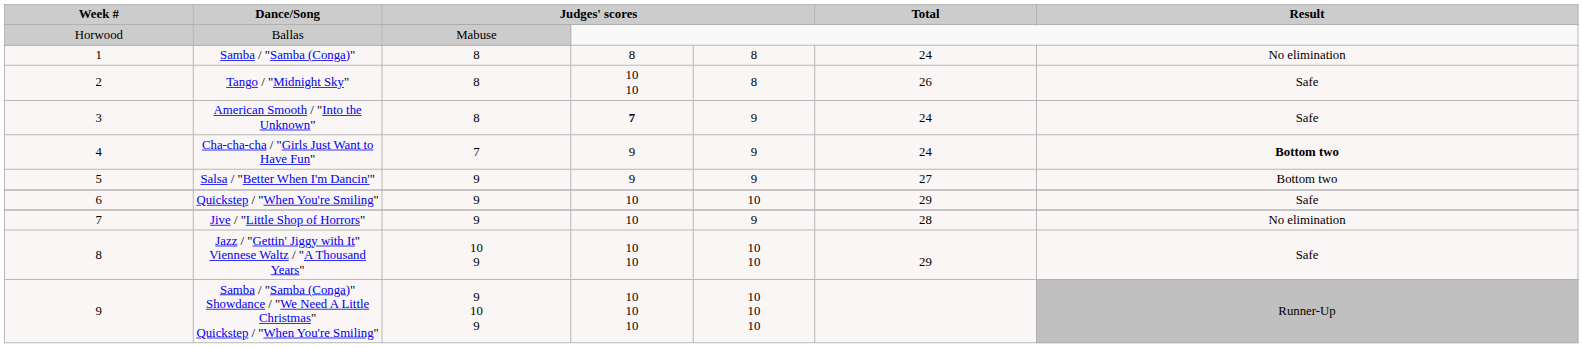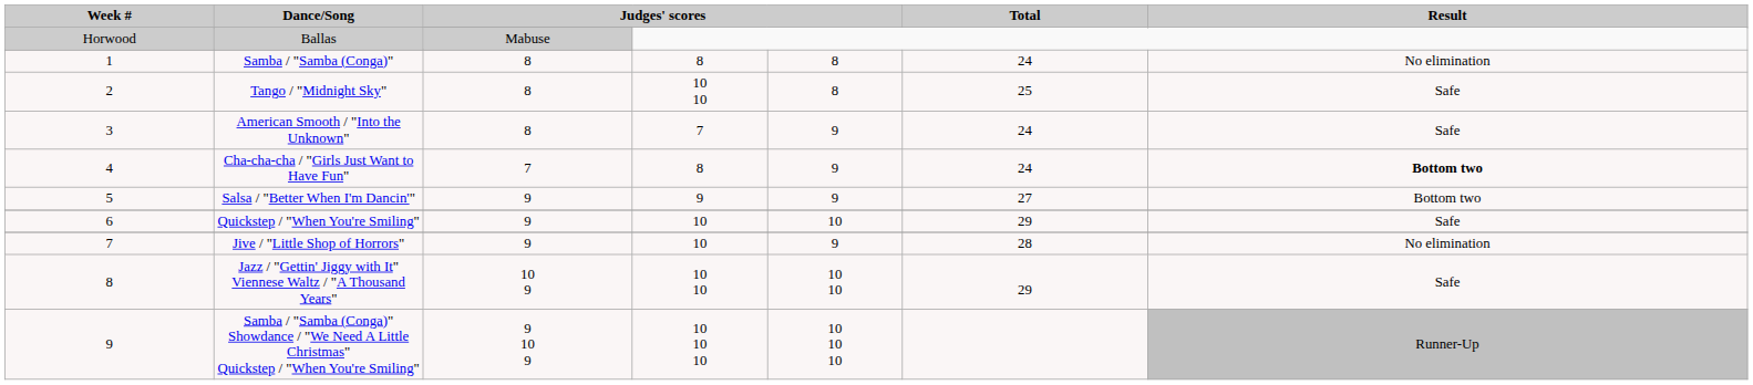Tango / "Midnight Sky" | Total: 26 -> 25
American Smooth / "Into the Unknown" | column 4: bold -> normal
Cha-cha-cha / "Girls Just Want to Have Fun" | column 4: 9 -> 8
